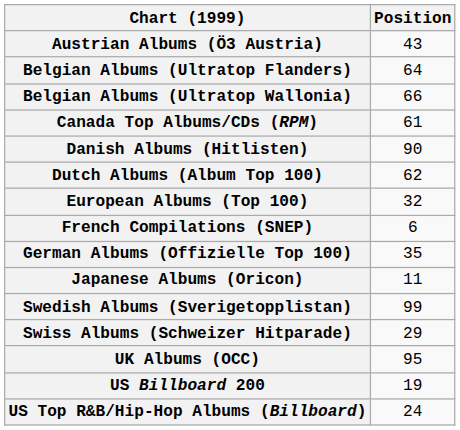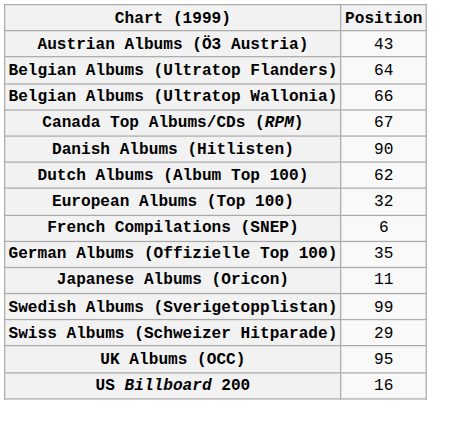Canada Top Albums/CDs (RPM) | Position: 61 -> 67
US Billboard 200 | Position: 19 -> 16
- row: US Top R&B/Hip-Hop Albums (Billboard) | 24
